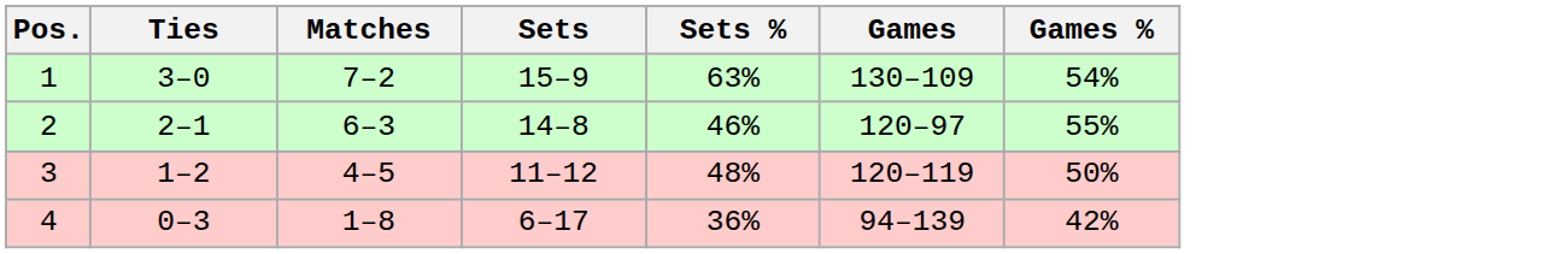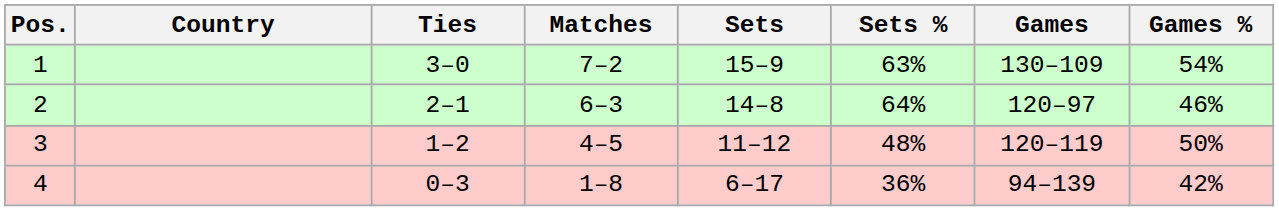+ column: Country
2 | Sets %: 46% -> 64%
2 | Games %: 55% -> 46%
